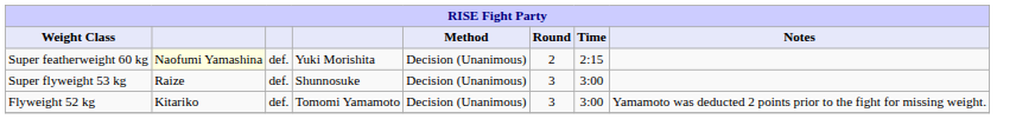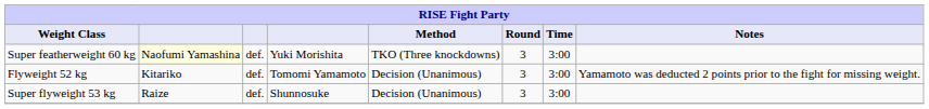Super featherweight 60 kg | Method: Decision (Unanimous) -> TKO (Three knockdowns)
Super featherweight 60 kg | Round: 2 -> 3
Super featherweight 60 kg | Time: 2:15 -> 3:00
rows swapped: Super flyweight 53 kg <-> Flyweight 52 kg
